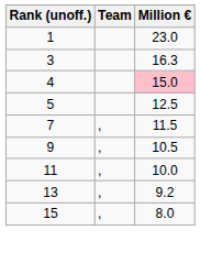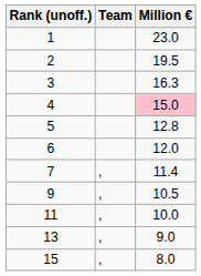+ row: 2 | 19.5
5 | Million €: 12.5 -> 12.8
+ row: 6 | 12.0
7 | Million €: 11.5 -> 11.4
13 | Million €: 9.2 -> 9.0
